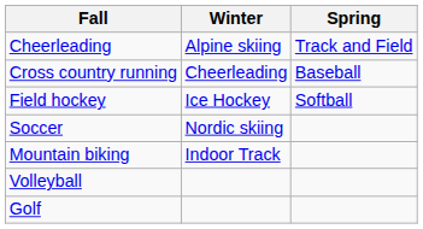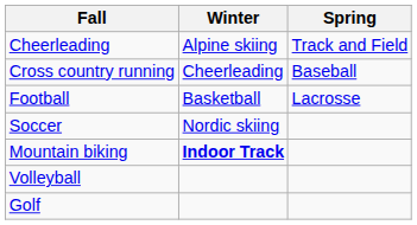- row: Field hockey | Ice Hockey | Softball
+ row: Football | Basketball | Lacrosse
Mountain biking | Winter: normal -> bold
